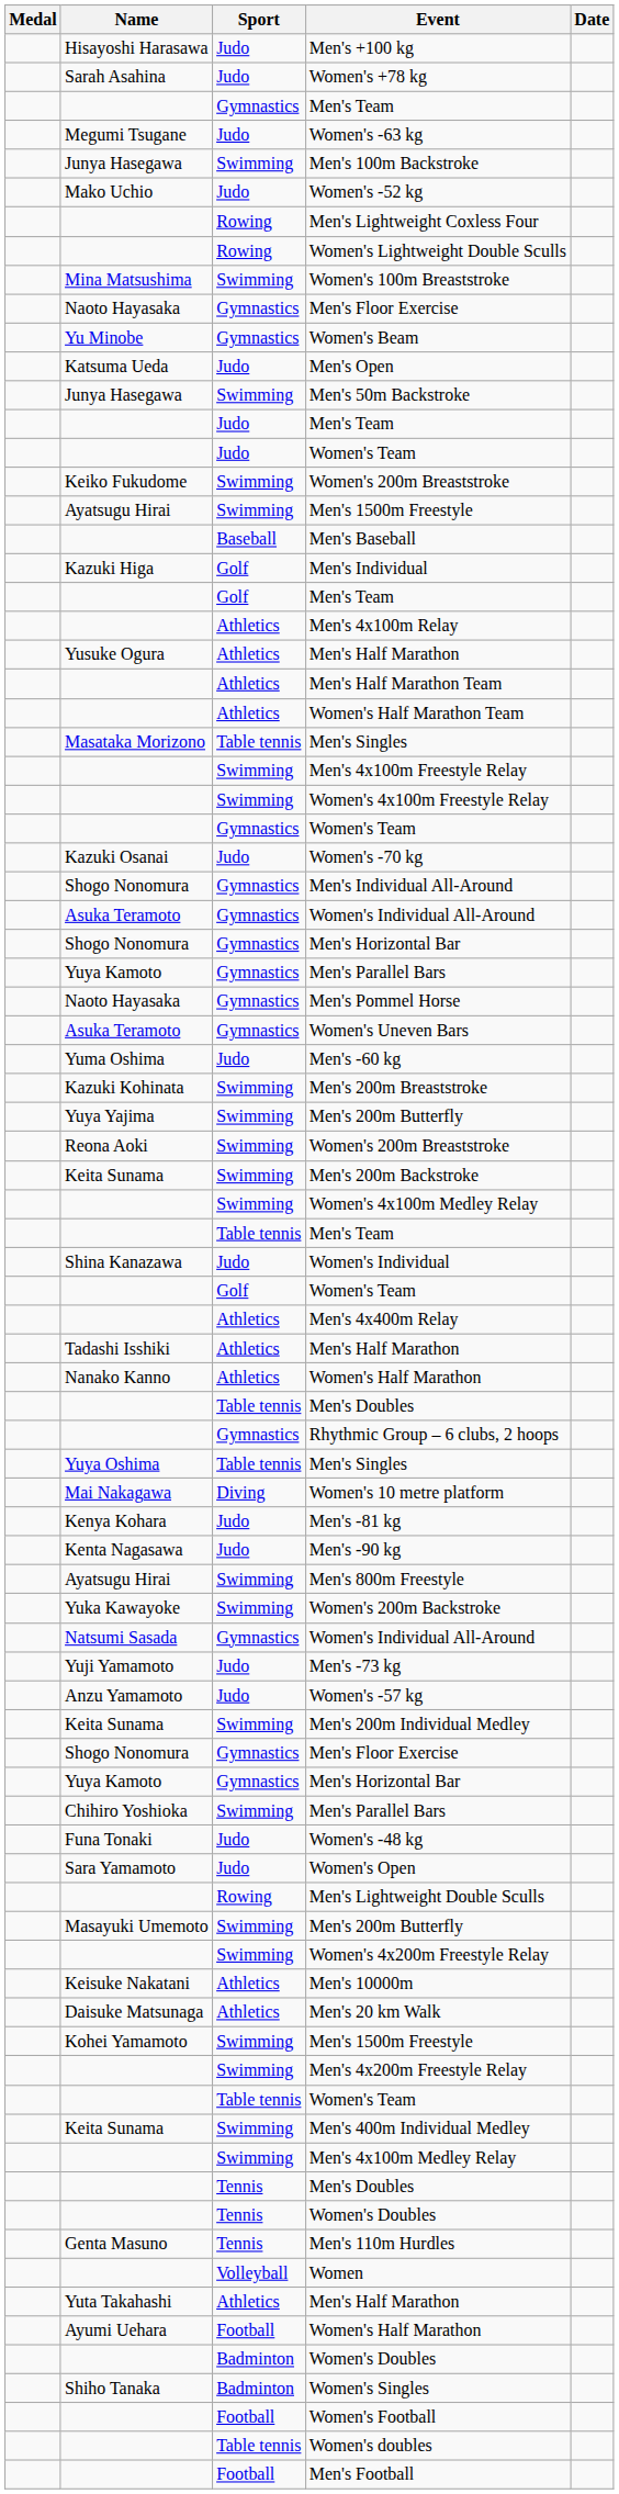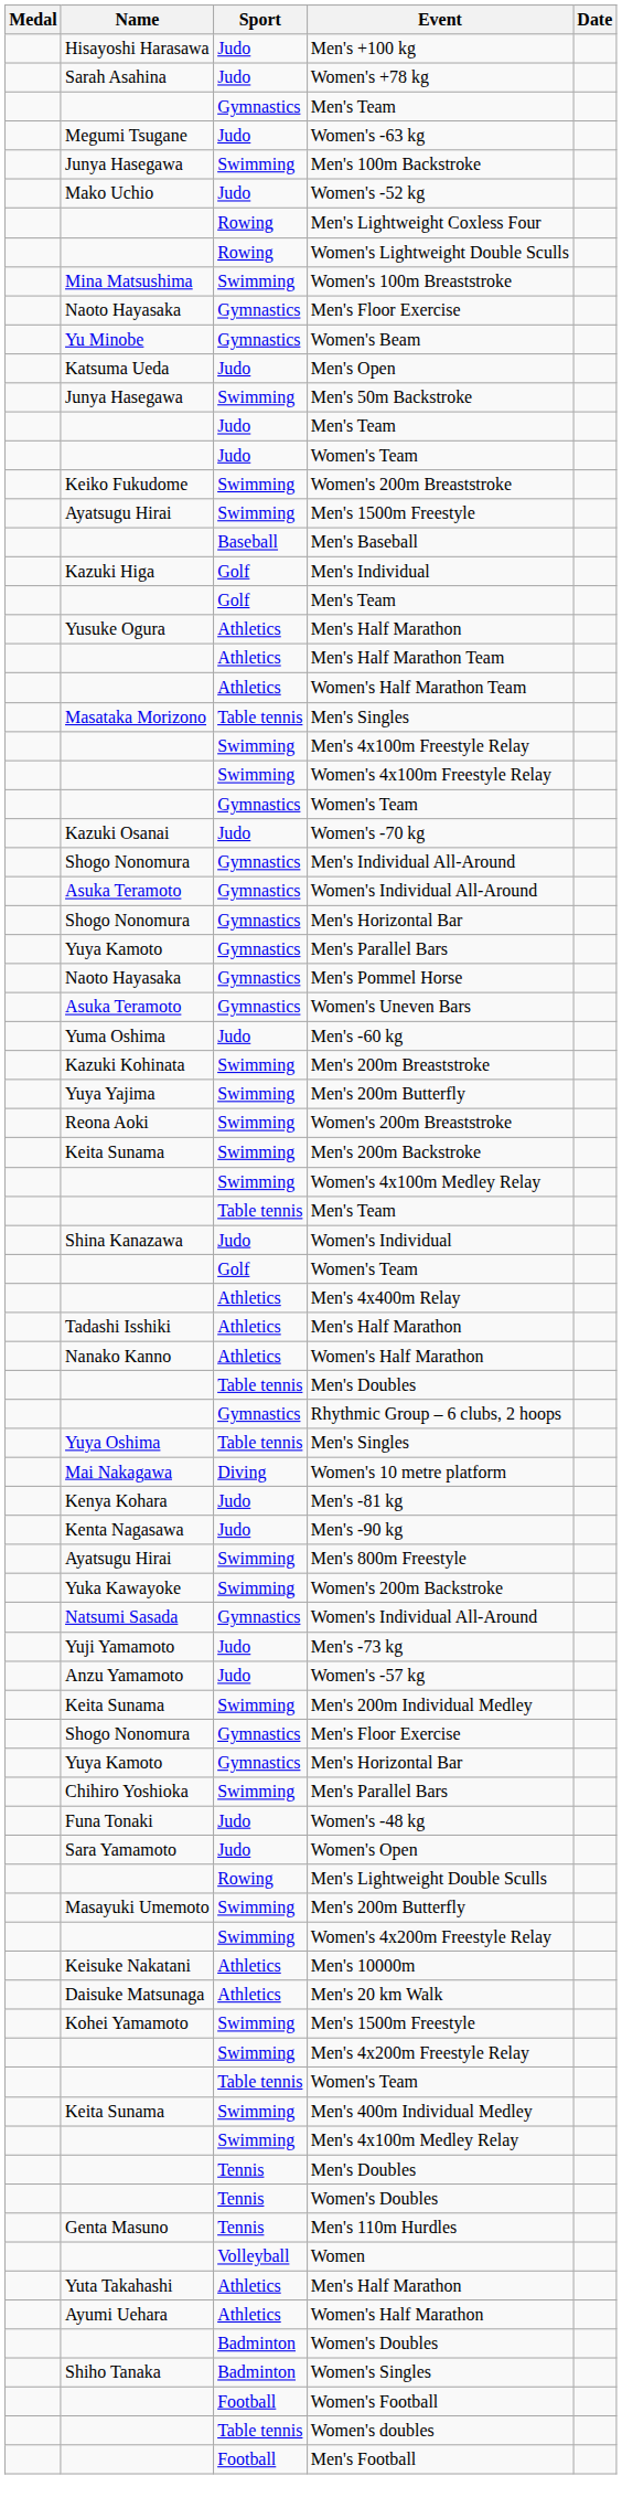- row: Athletics | Men's 4x100m Relay
Ayumi Uehara / Women's Half Marathon | Sport: Football -> Athletics
